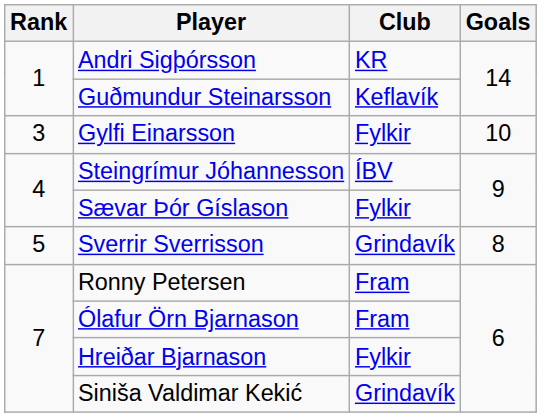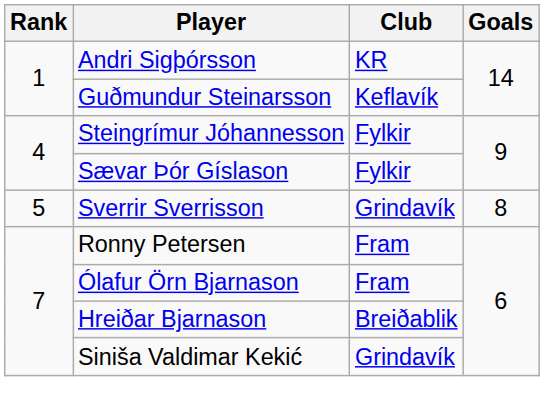- row: 3 | Gylfi Einarsson | Fylkir | 10
Steingrímur Jóhannesson | Club: ÍBV -> Fylkir
Hreiðar Bjarnason | Club: Fylkir -> Breiðablik
